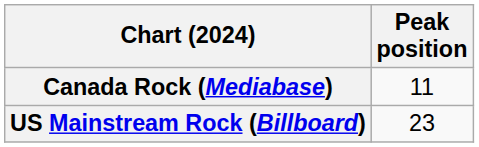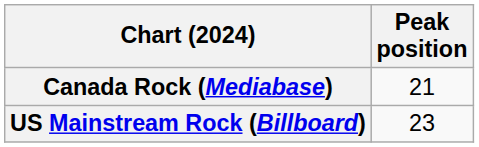Canada Rock (Mediabase) | Peak position: 11 -> 21
